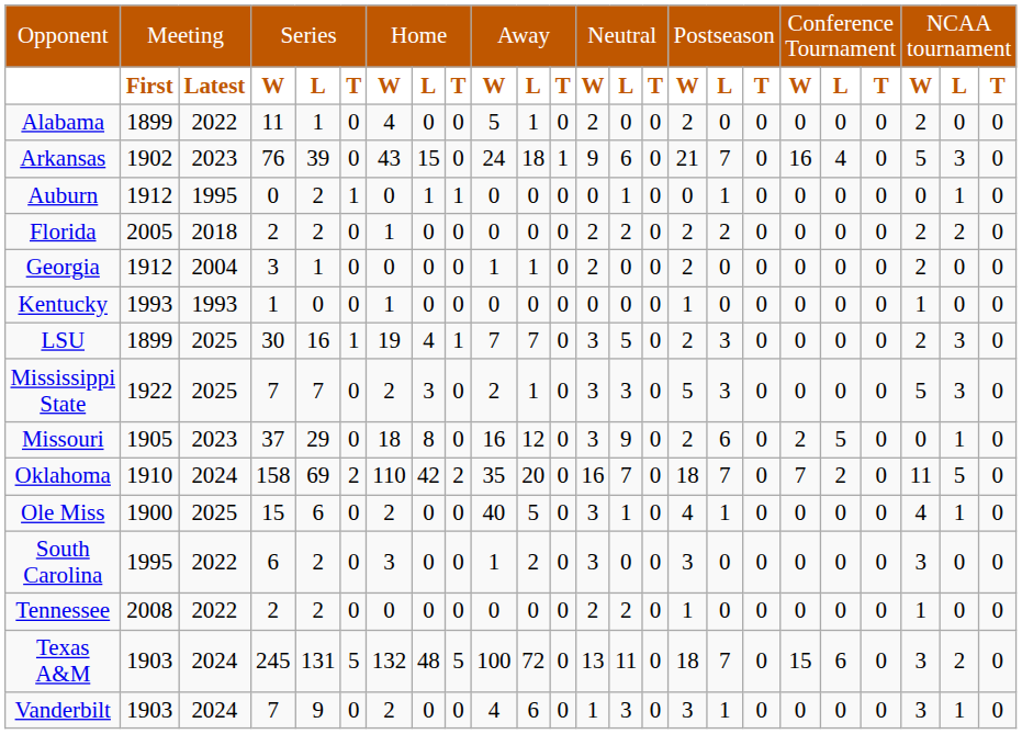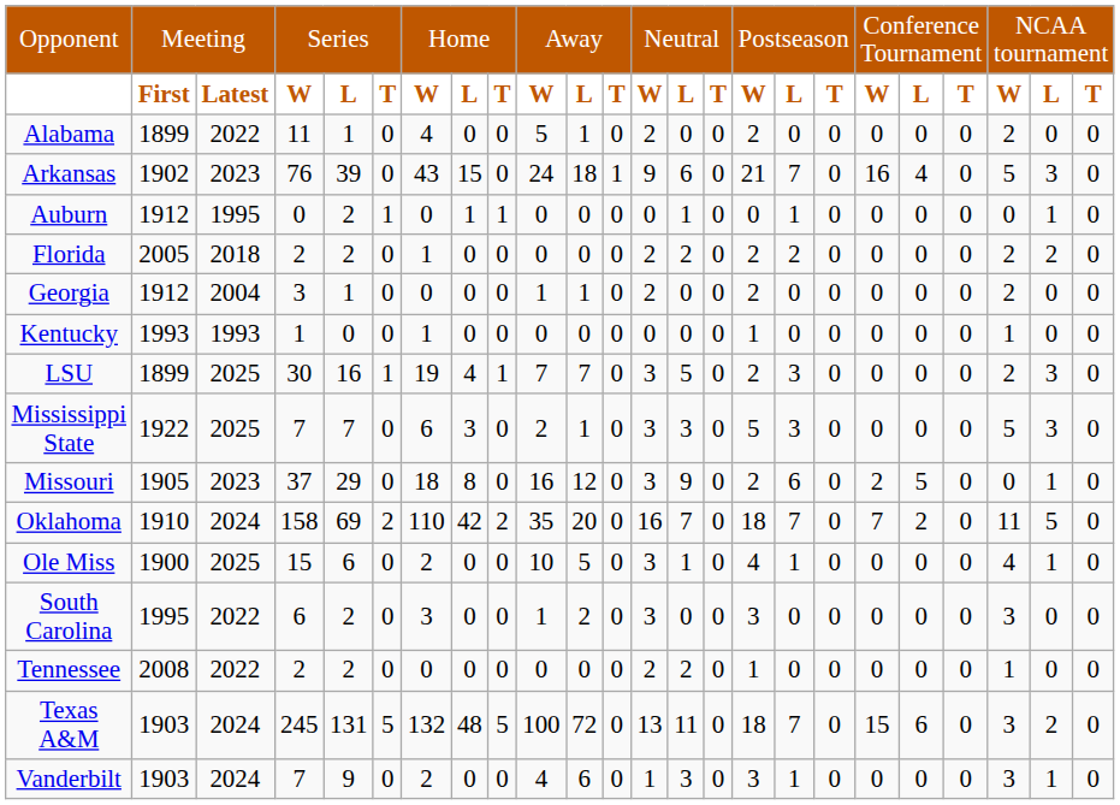Mississippi State | column 7: 2 -> 6
Ole Miss | column 10: 40 -> 10
